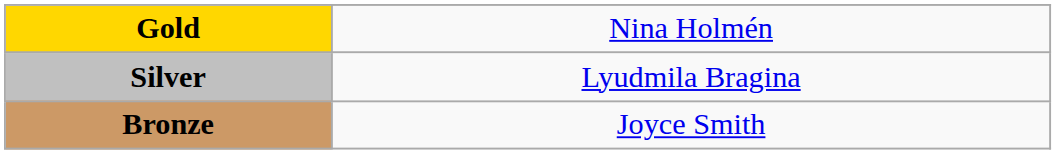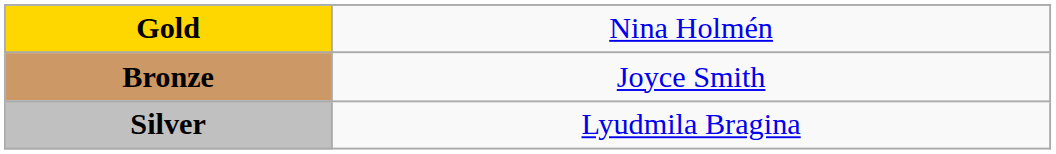rows swapped: Silver <-> Bronze
